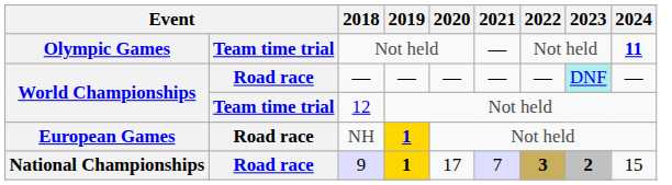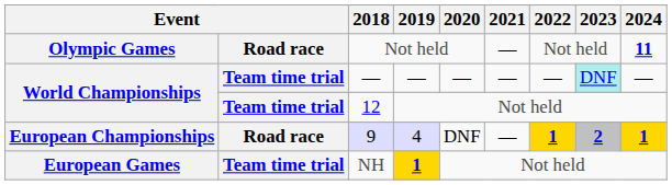Olympic Games | column 2: Team time trial -> Road race
World Championships / — | column 2: Road race -> Team time trial
+ row: European Championships | Road race | 9 | 4 | DNF | — | 1 | 2 | 1
European Games | column 2: Road race -> Team time trial
- row: National Championships | Road race | 9 | 1 | 17 | 7 | 3 | 2 | 15
